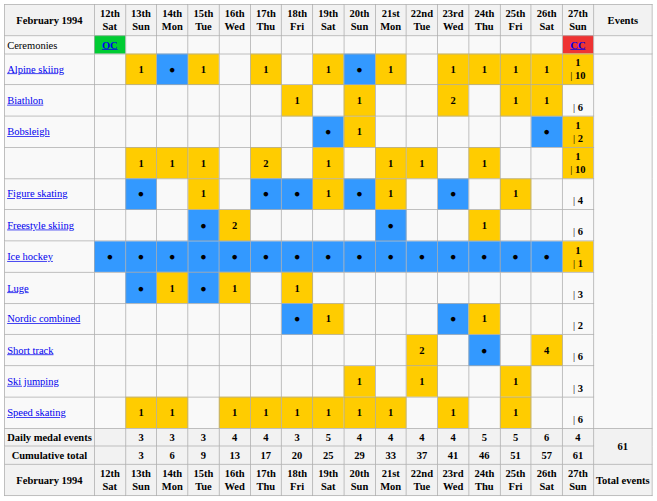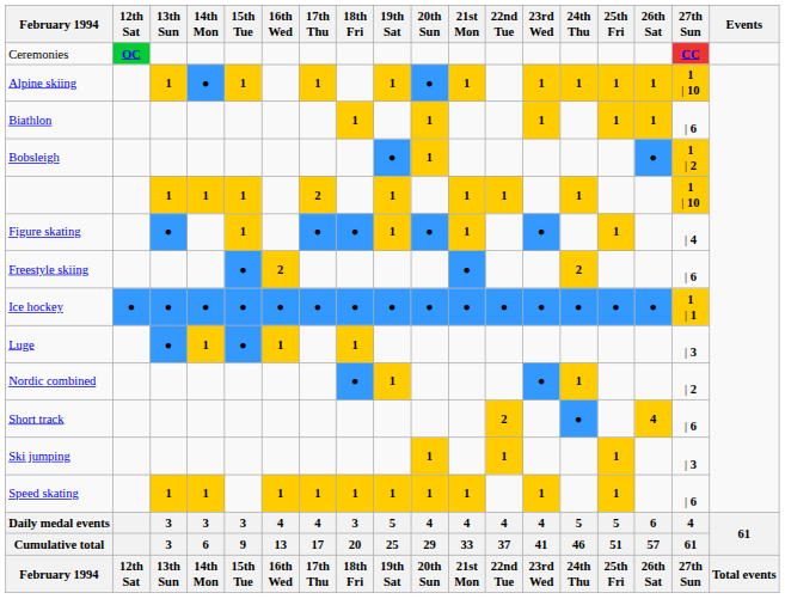Biathlon | 23rd Wed: 2 -> 1
Freestyle skiing | 24th Thu: 1 -> 2
